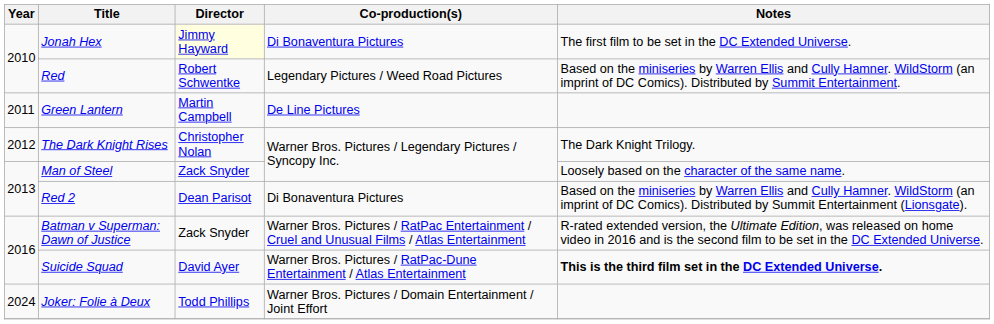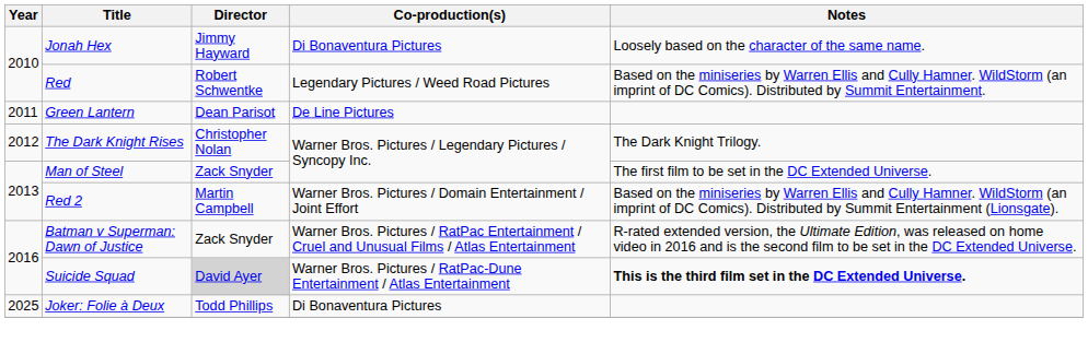Jonah Hex | Director: lightyellow background -> no background
Jonah Hex | Notes: The first film to be set in the DC Extended Universe. -> Loosely based on the character of the same name.
Green Lantern | Director: Martin Campbell -> Dean Parisot
Man of Steel | Notes: Loosely based on the character of the same name. -> The first film to be set in the DC Extended Universe.
Red 2 | Director: Dean Parisot -> Martin Campbell
Red 2 | Co-production(s): Di Bonaventura Pictures -> Warner Bros. Pictures / Domain Entertainment / Joint Effort
Suicide Squad | Director: no background -> lightgrey background
Joker: Folie à Deux | Year: 2024 -> 2025
Joker: Folie à Deux | Co-production(s): Warner Bros. Pictures / Domain Entertainment / Joint Effort -> Di Bonaventura Pictures
